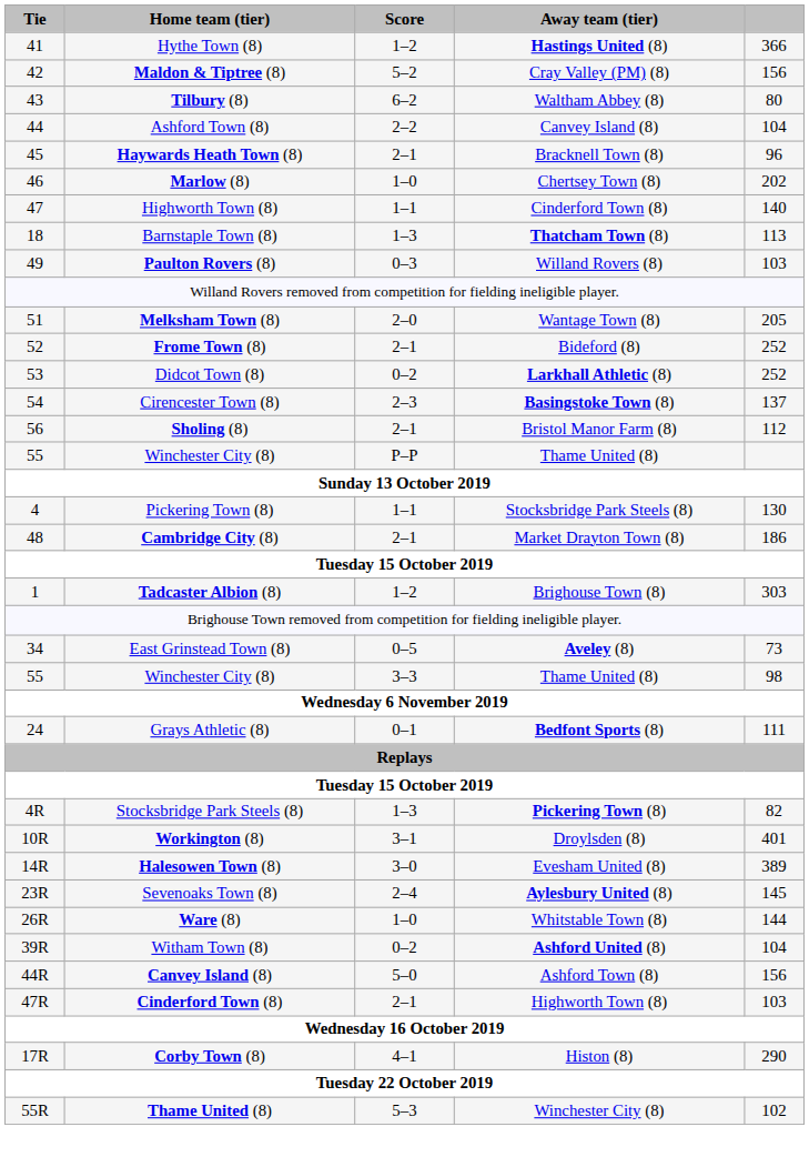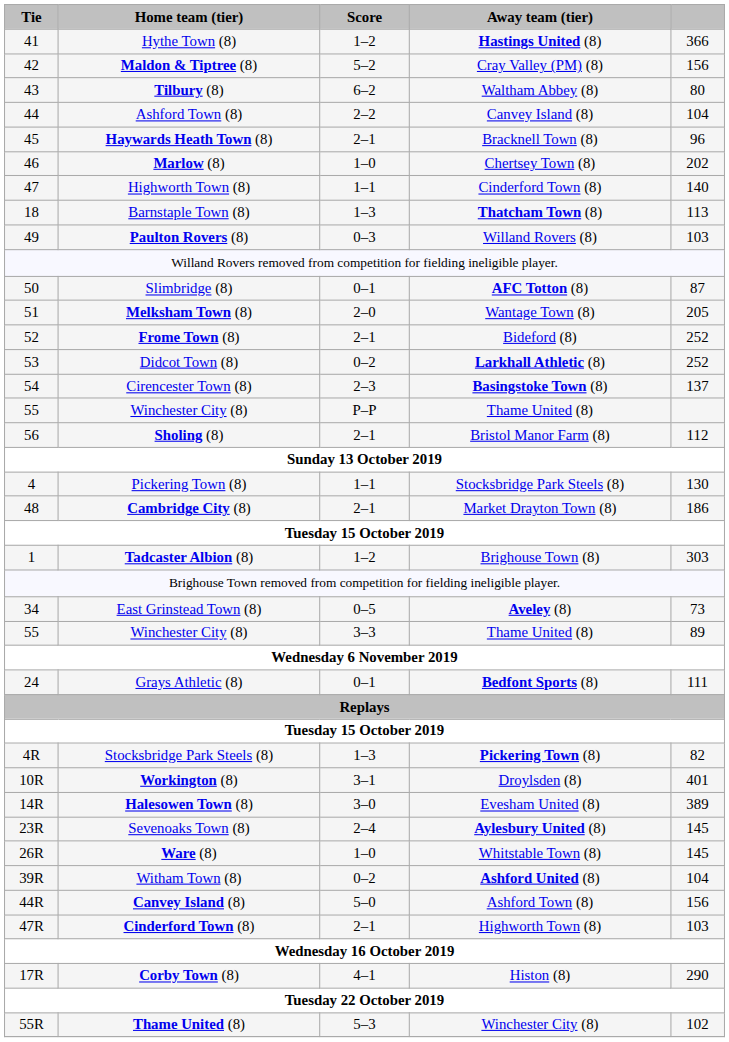+ row: 50 | Slimbridge (8) | 0–1 | AFC Totton (8) | 87
rows swapped: Winchester City (8) / P–P <-> Sholing (8)
Winchester City (8) / 3–3 | column 5: 98 -> 89
Ware (8) | column 5: 144 -> 145
